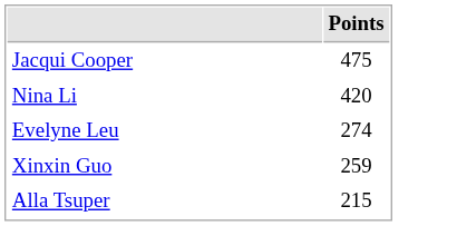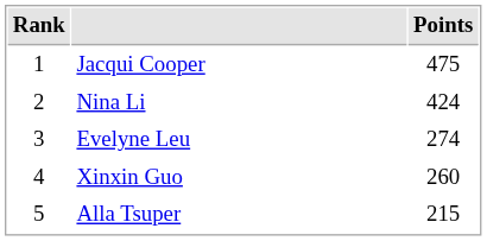+ column: Rank | 1 | 2 | 3 | 4 | 5
Nina Li | Points: 420 -> 424
Xinxin Guo | Points: 259 -> 260
